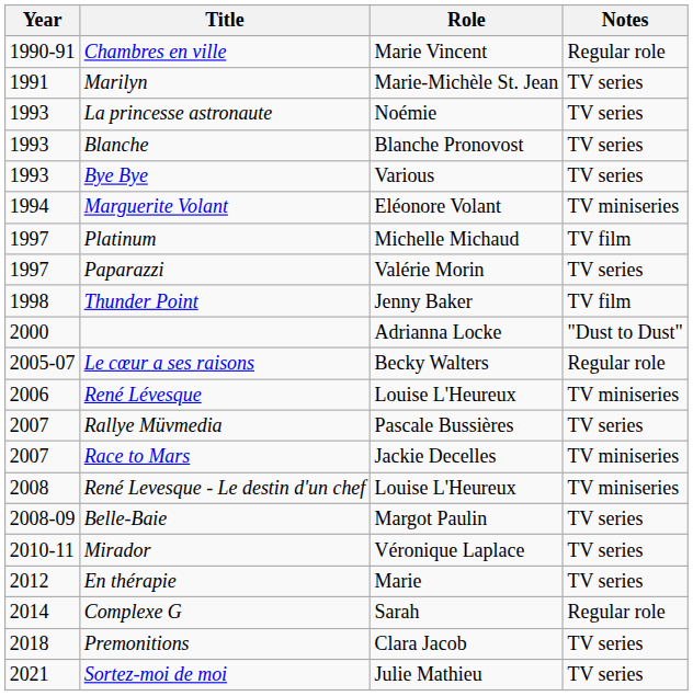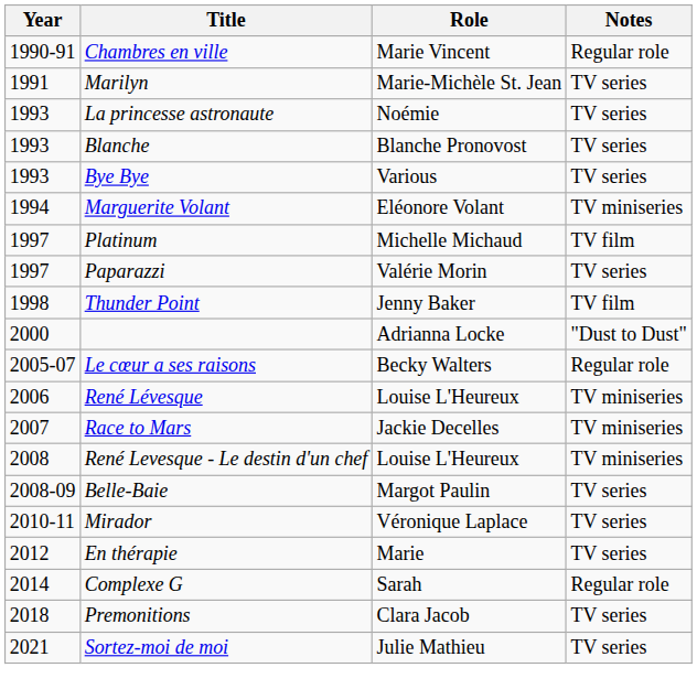- row: 2007 | Rallye Müvmedia | Pascale Bussières | TV series
